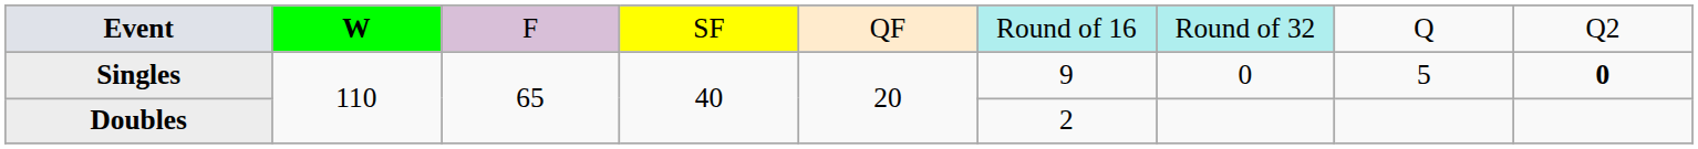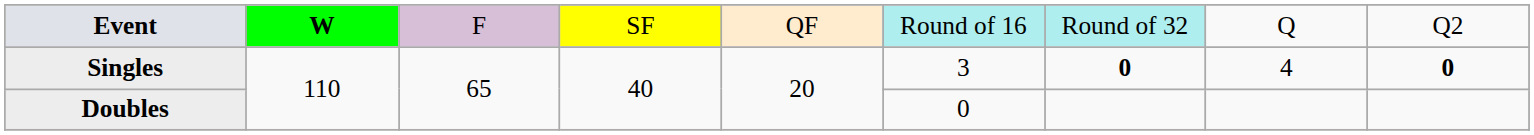Singles | column 6: 9 -> 3
Singles | column 7: normal -> bold
Singles | column 8: 5 -> 4
Doubles | column 6: 2 -> 0
